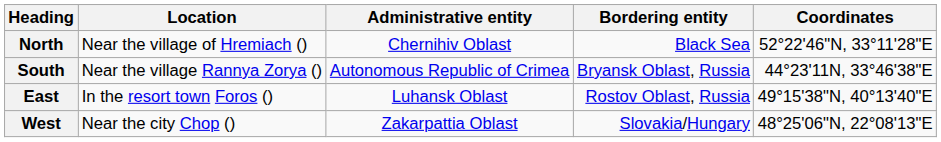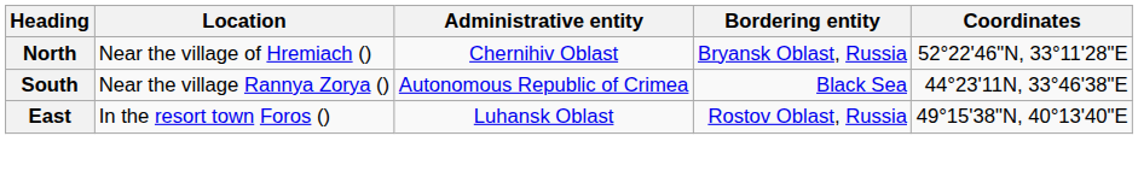North | Bordering entity: Black Sea -> Bryansk Oblast, Russia
South | Bordering entity: Bryansk Oblast, Russia -> Black Sea
- row: West | Near the city Chop () | Zakarpattia Oblast | Slovakia/Hungary | 48°25'06"N, 22°08'13"E
